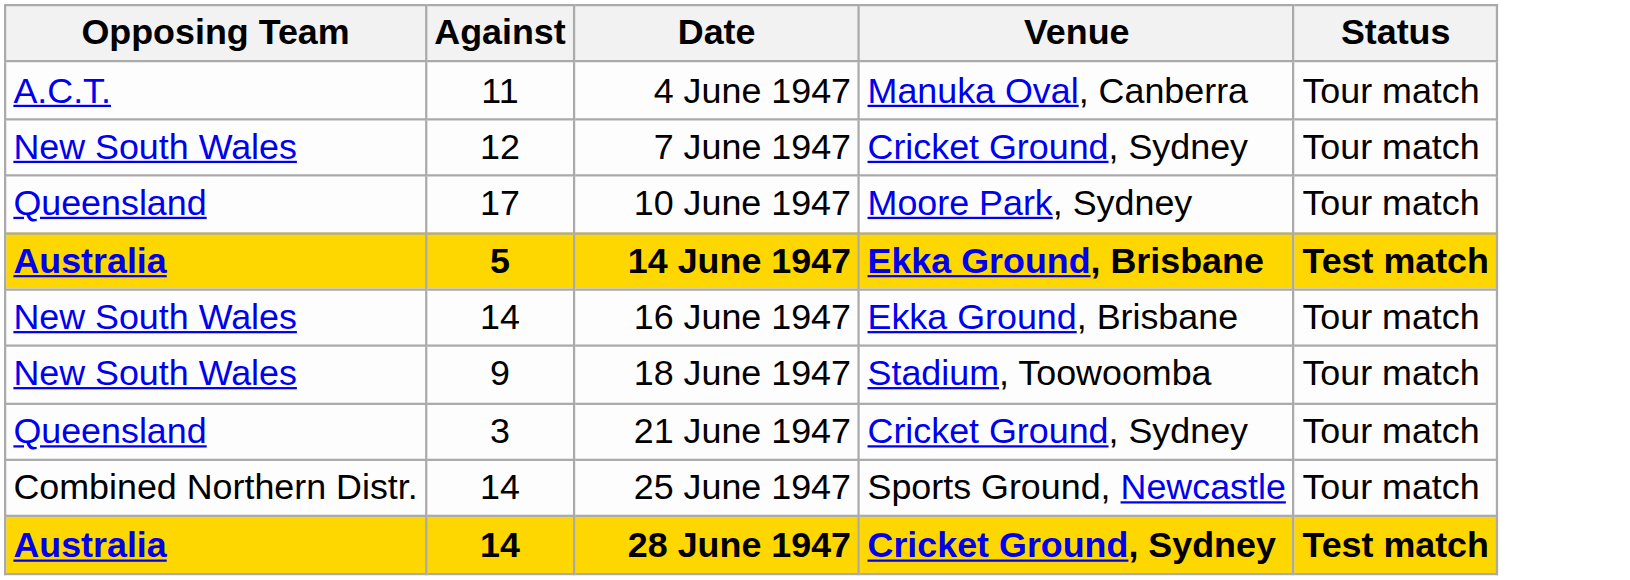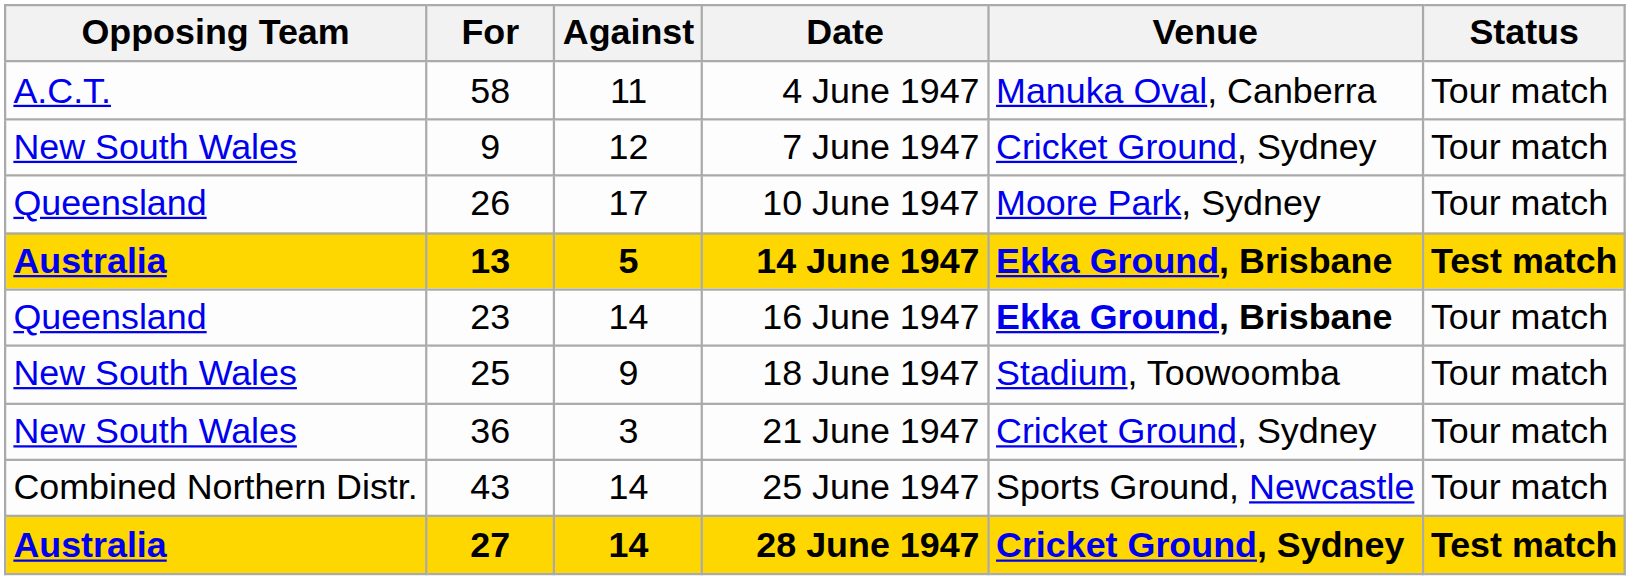+ column: For | 58 | 9 | 26 | 13 | 23 | 25 | 36 | 43 | 27
16 June 1947 | Opposing Team: New South Wales -> Queensland
16 June 1947 | Venue: normal -> bold
21 June 1947 | Opposing Team: Queensland -> New South Wales
